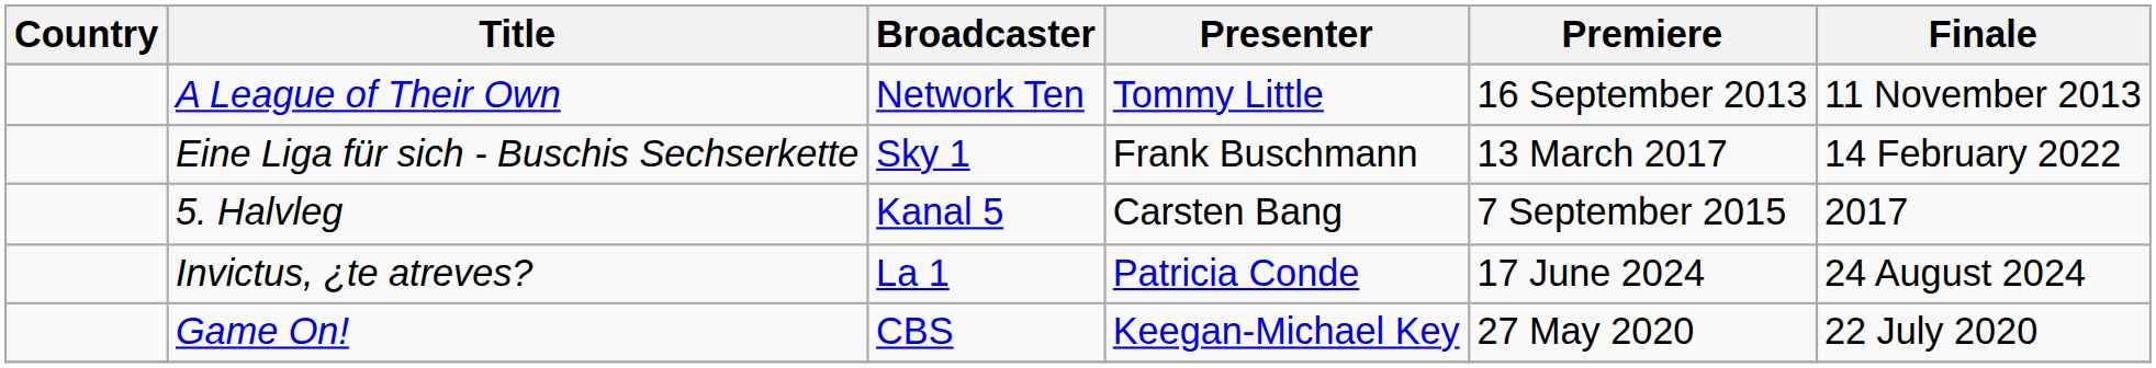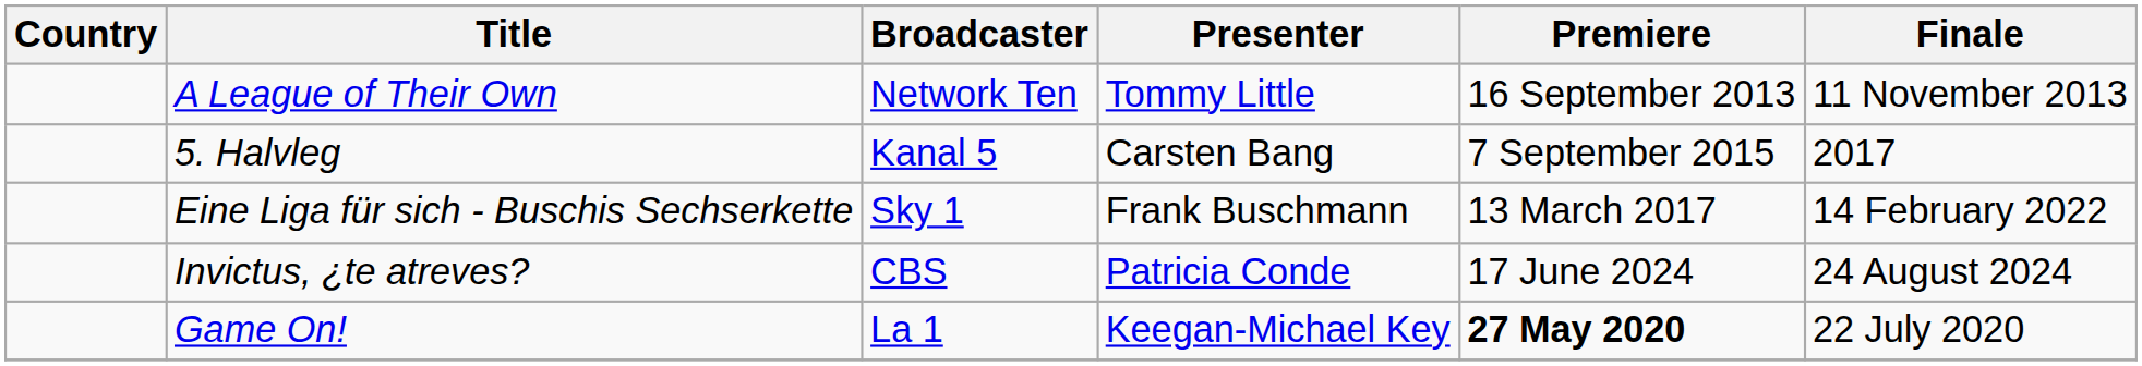rows swapped: 5. Halvleg <-> Eine Liga für sich - Buschis Sechserkette
Invictus, ¿te atreves? | Broadcaster: La 1 -> CBS
Game On! | Broadcaster: CBS -> La 1
Game On! | Premiere: normal -> bold
